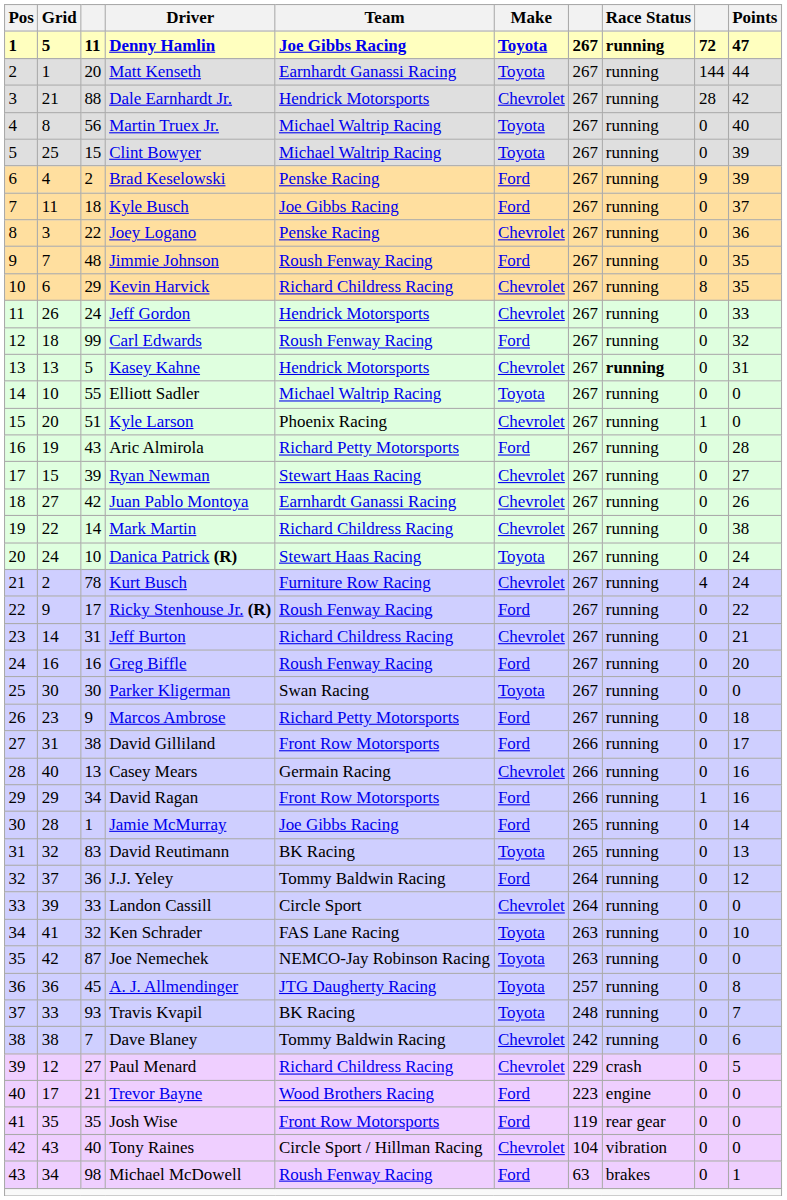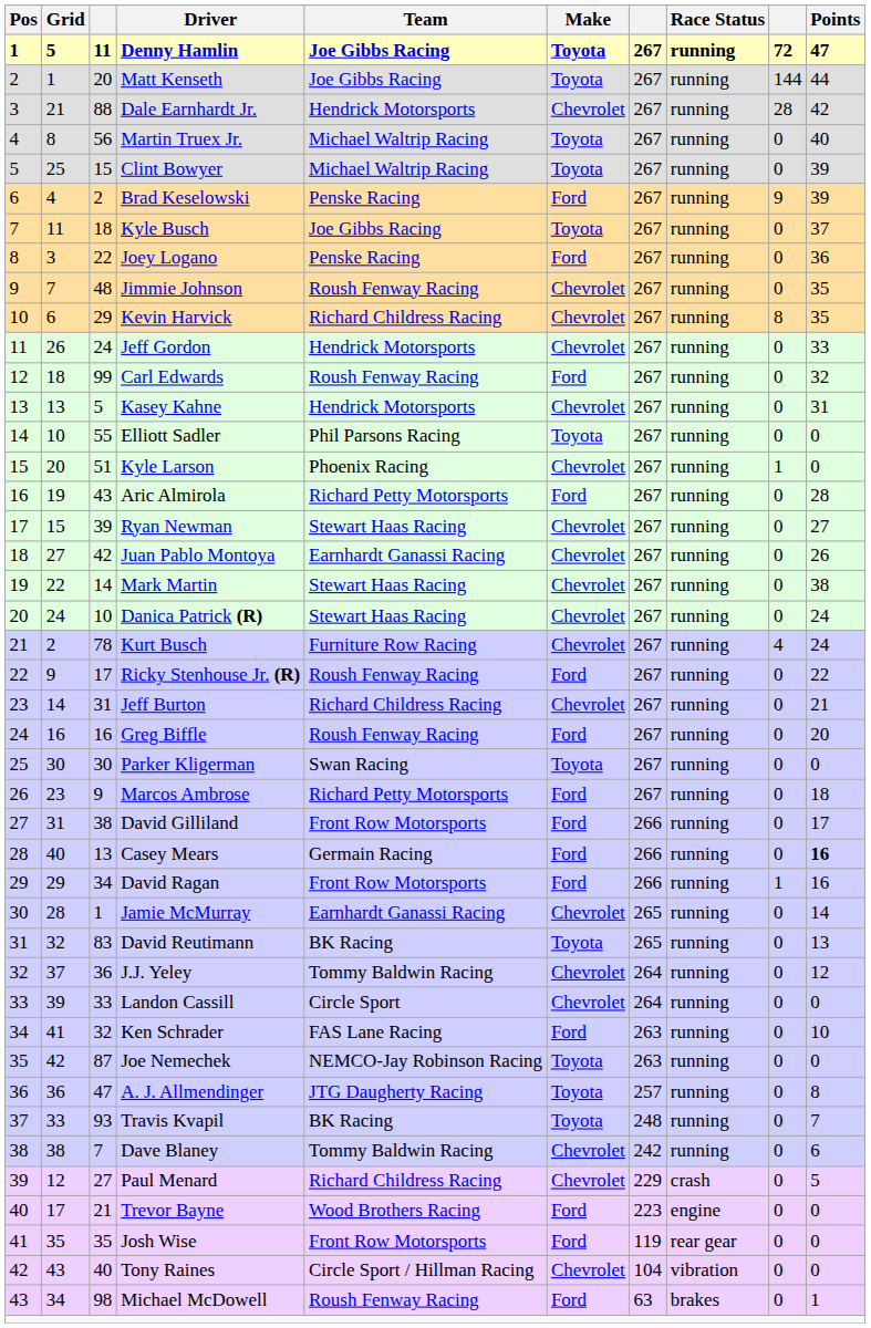Matt Kenseth | Team: Earnhardt Ganassi Racing -> Joe Gibbs Racing
Kyle Busch | Make: Ford -> Toyota
Joey Logano | Make: Chevrolet -> Ford
Jimmie Johnson | Make: Ford -> Chevrolet
Kasey Kahne | Race Status: bold -> normal
Elliott Sadler | Team: Michael Waltrip Racing -> Phil Parsons Racing
Mark Martin | Team: Richard Childress Racing -> Stewart Haas Racing
Danica Patrick (R) | Make: Toyota -> Chevrolet
Casey Mears | Make: Chevrolet -> Ford
Casey Mears | Points: normal -> bold
Jamie McMurray | Team: Joe Gibbs Racing -> Earnhardt Ganassi Racing
Jamie McMurray | Make: Ford -> Chevrolet
J.J. Yeley | Make: Ford -> Chevrolet
Ken Schrader | Make: Toyota -> Ford
A. J. Allmendinger | column 3: 45 -> 47
